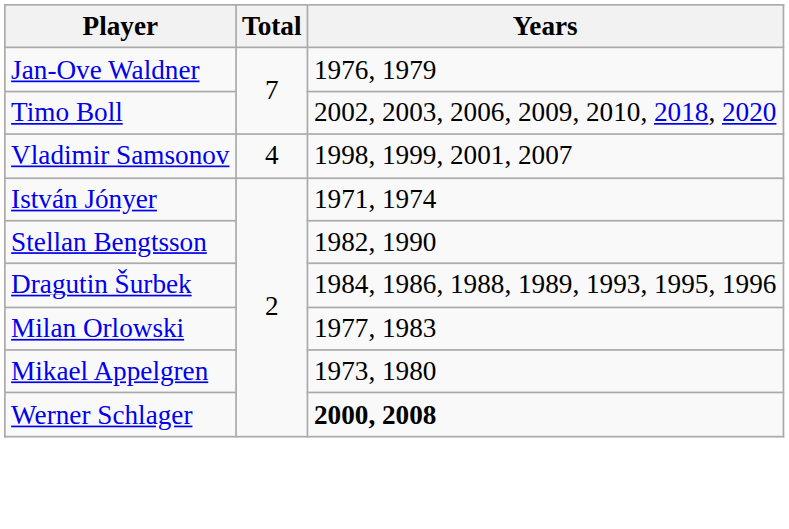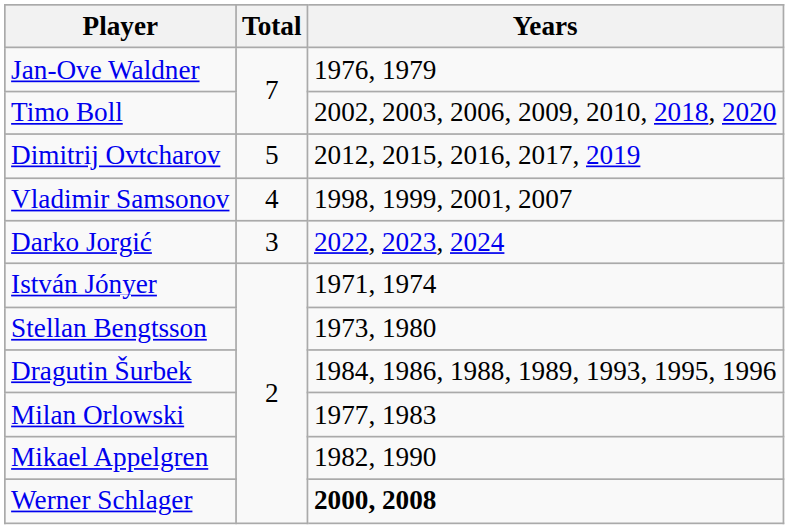+ row: Dimitrij Ovtcharov | 5 | 2012, 2015, 2016, 2017, 2019
+ row: Darko Jorgić | 3 | 2022, 2023, 2024
Stellan Bengtsson | Years: 1982, 1990 -> 1973, 1980
Mikael Appelgren | Years: 1973, 1980 -> 1982, 1990
